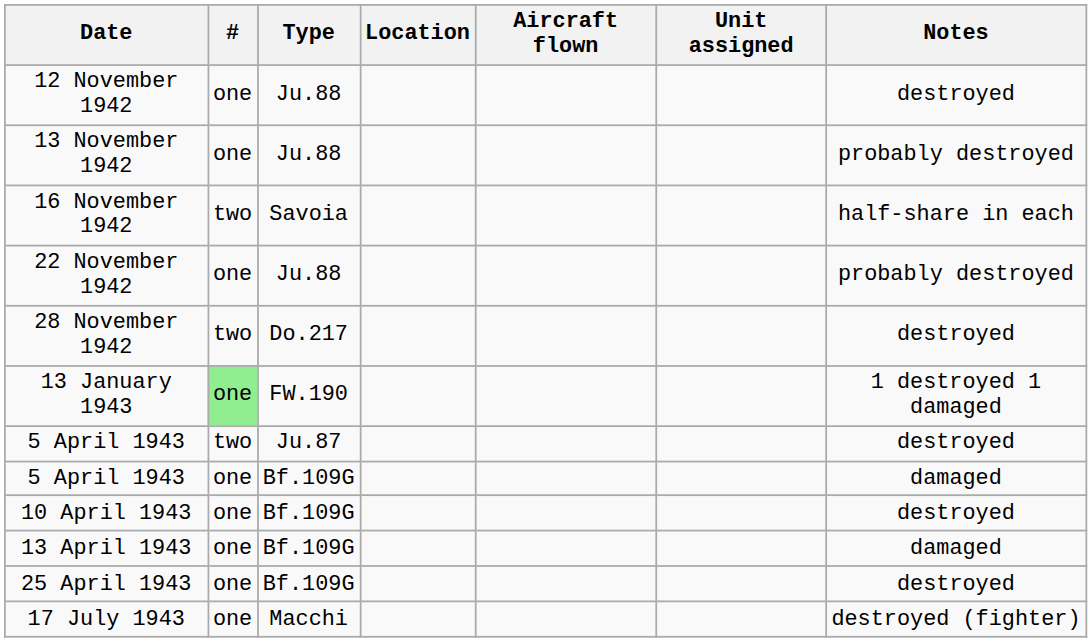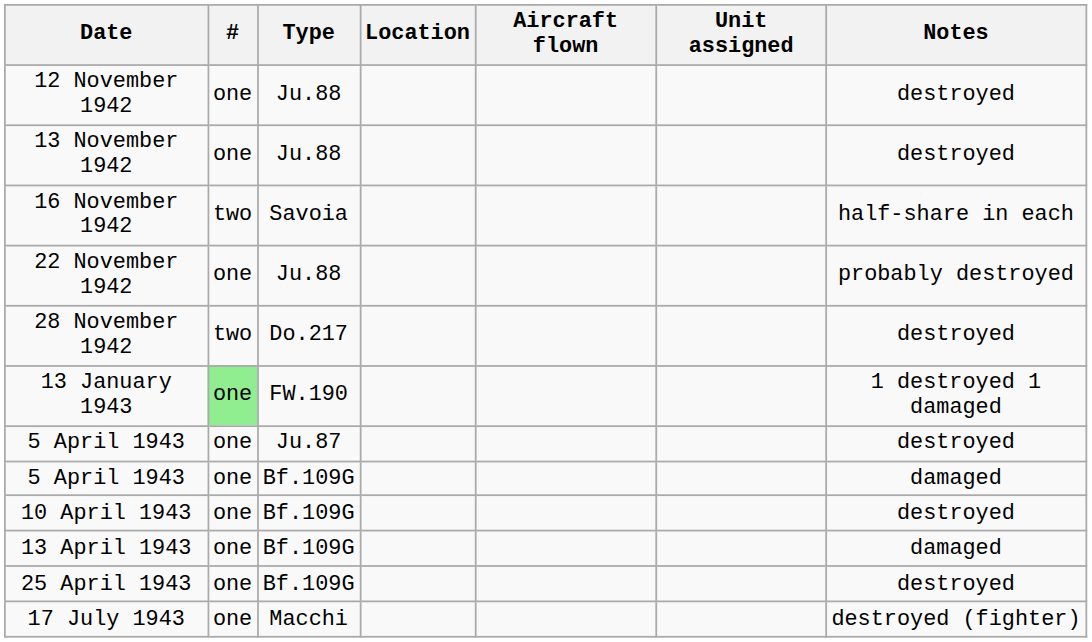13 November 1942 | Notes: probably destroyed -> destroyed
5 April 1943 / Ju.87 | #: two -> one
